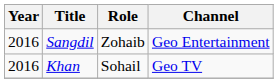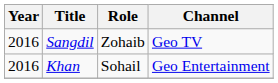Sangdil | Channel: Geo Entertainment -> Geo TV
Khan | Channel: Geo TV -> Geo Entertainment
